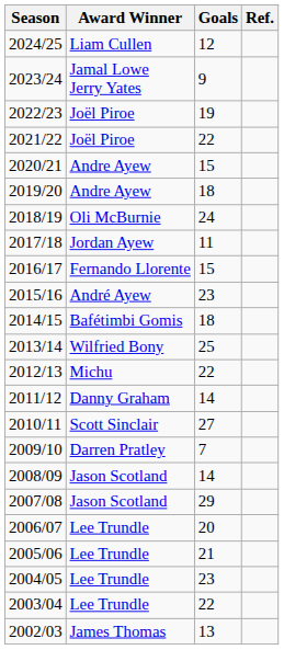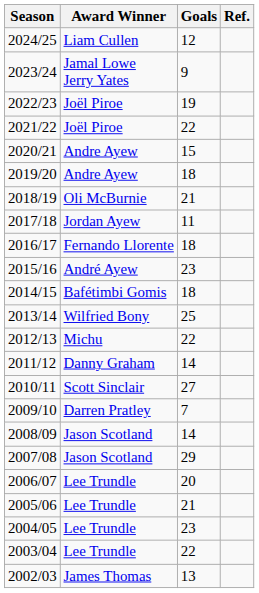2018/19 | Goals: 24 -> 21
2016/17 | Goals: 15 -> 18
